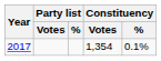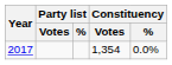2017 | Constituency / %: 0.1% -> 0.0%
